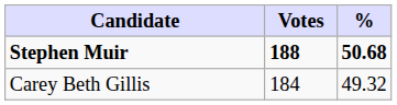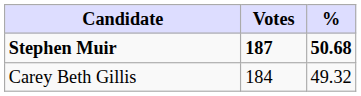Stephen Muir | Votes: 188 -> 187
